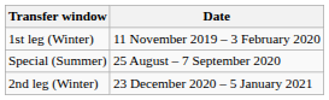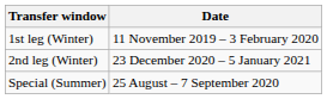rows swapped: Special (Summer) <-> 2nd leg (Winter)
